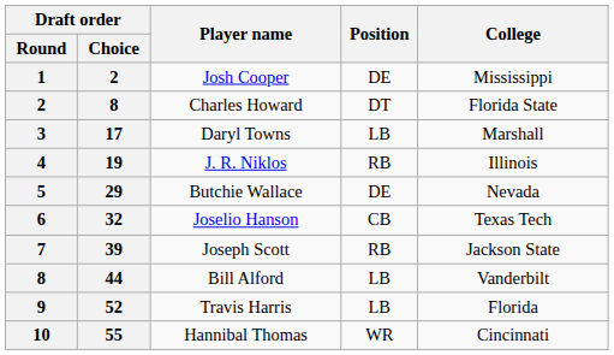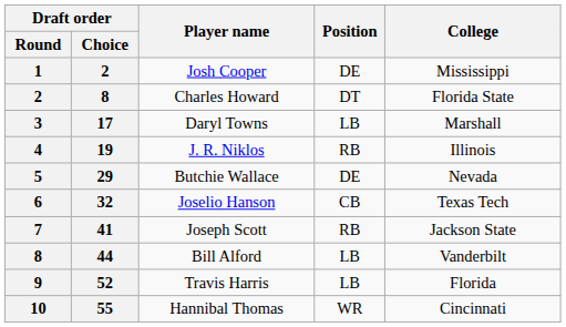Joseph Scott | Draft order / Choice: 39 -> 41
